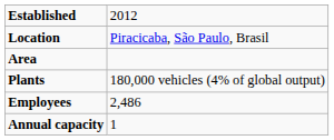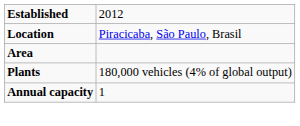- row: Employees | 2,486
